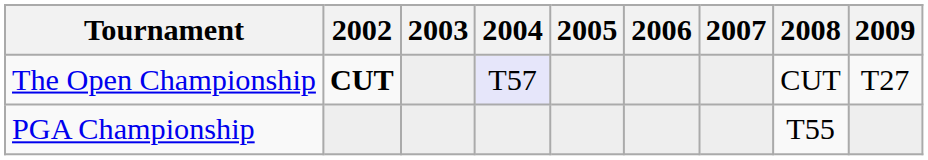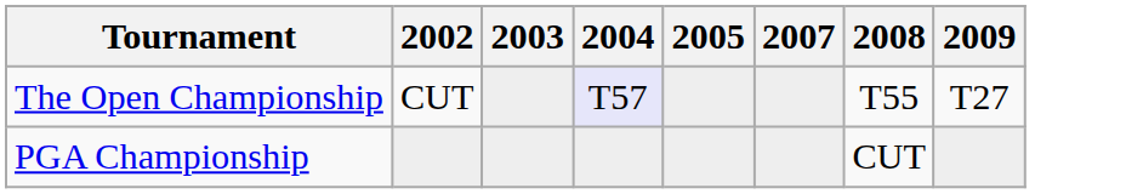- column: 2006
The Open Championship | 2002: bold -> normal
The Open Championship | 2008: CUT -> T55
PGA Championship | 2008: T55 -> CUT
